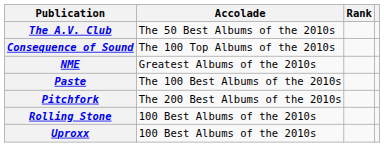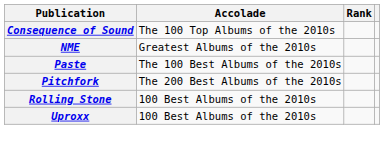- row: The A.V. Club | The 50 Best Albums of the 2010s
